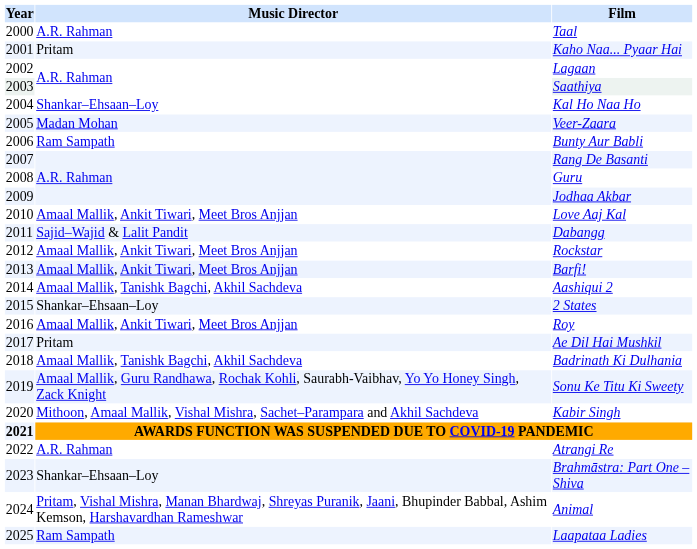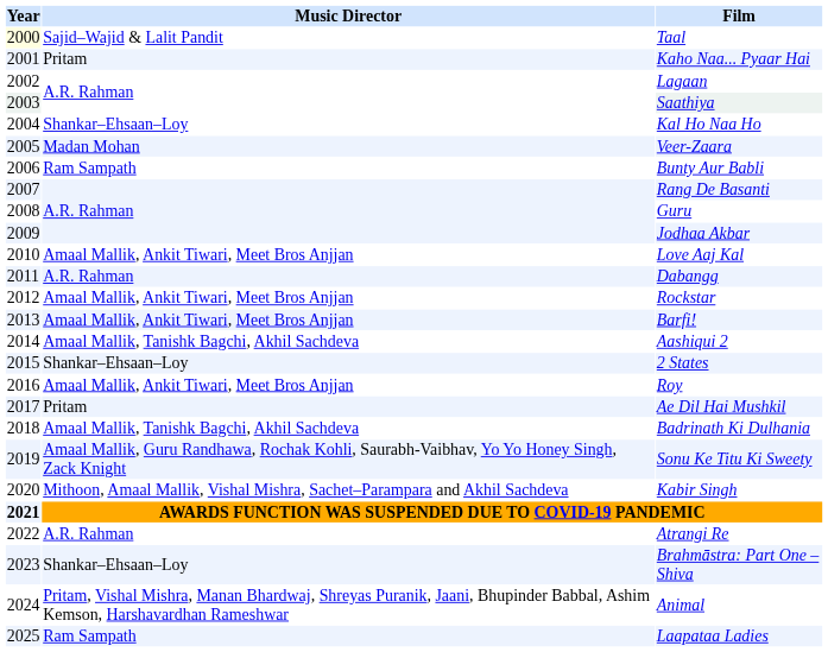Taal | Year: no background -> lightyellow background
Taal | Music Director: A.R. Rahman -> Sajid–Wajid & Lalit Pandit
Dabangg | Music Director: Sajid–Wajid & Lalit Pandit -> A.R. Rahman
